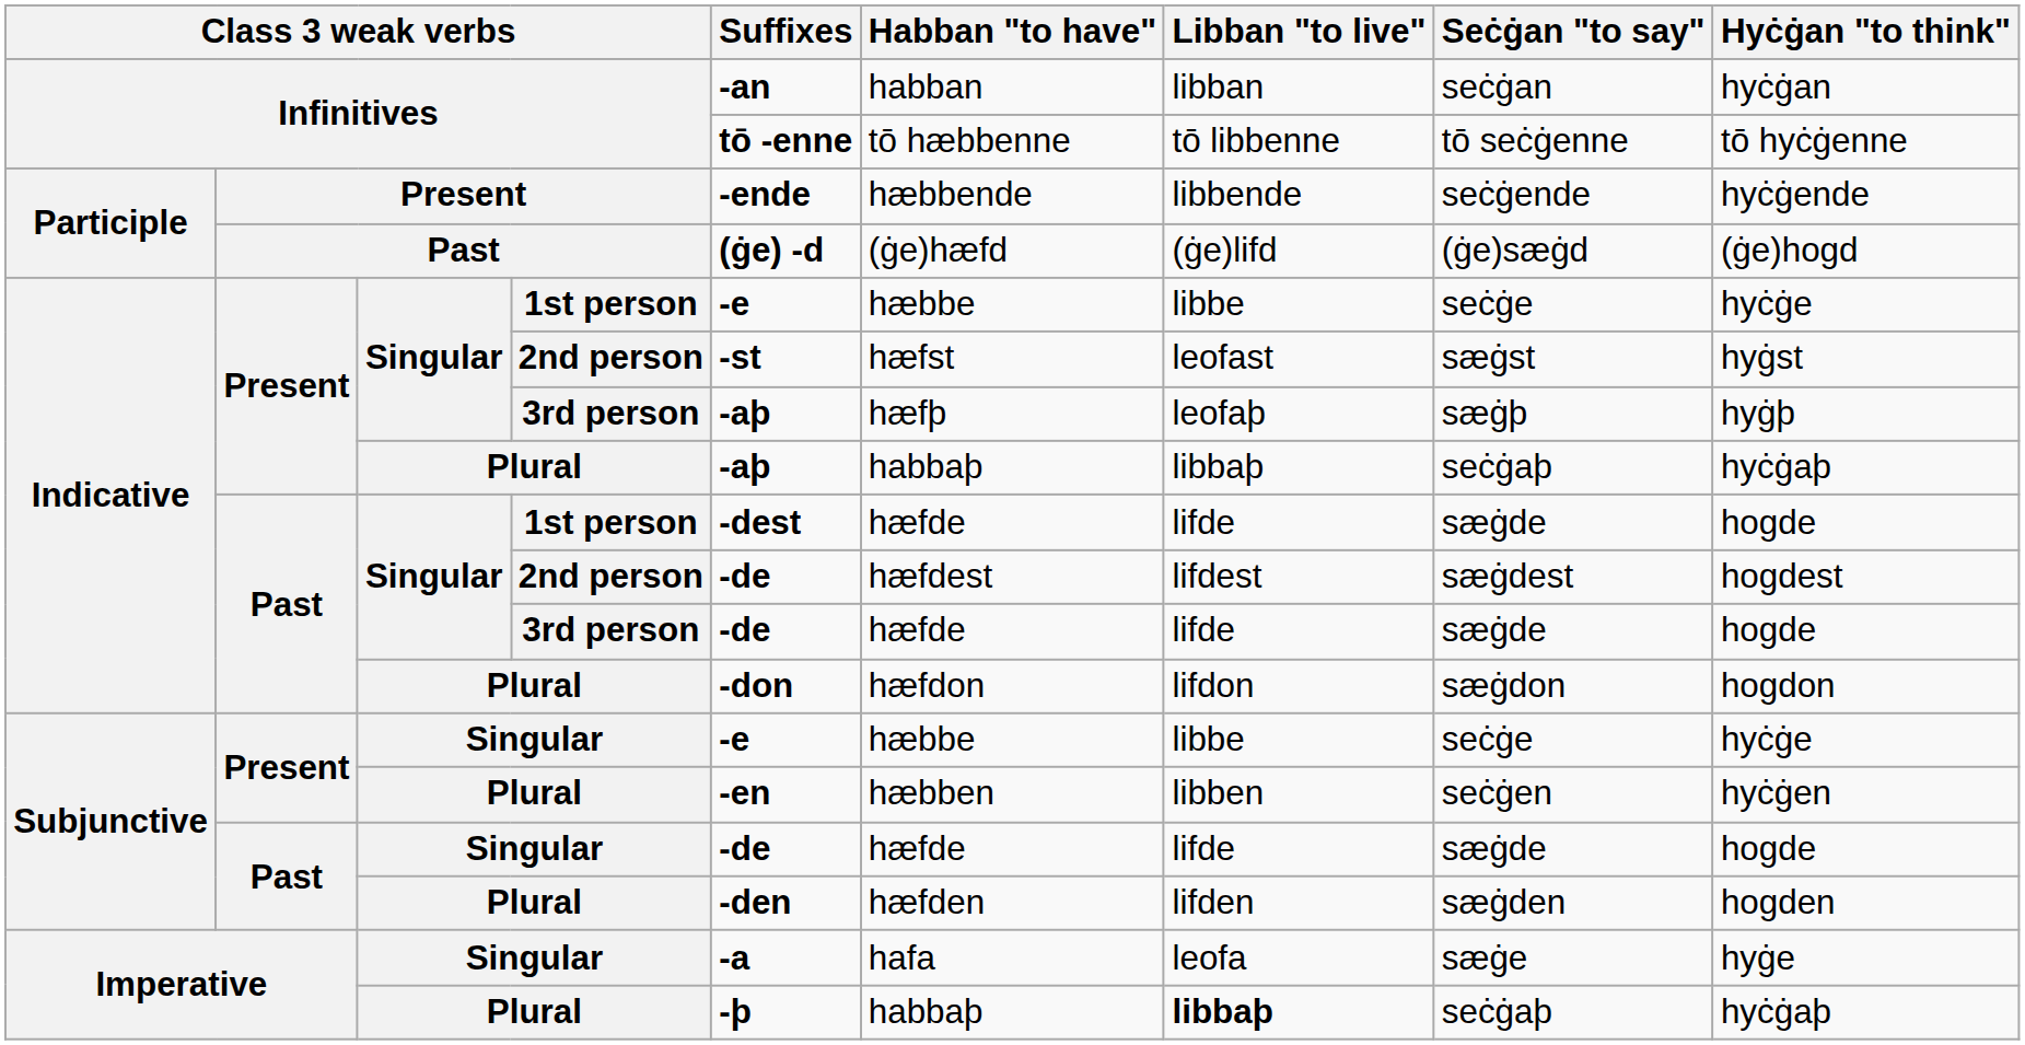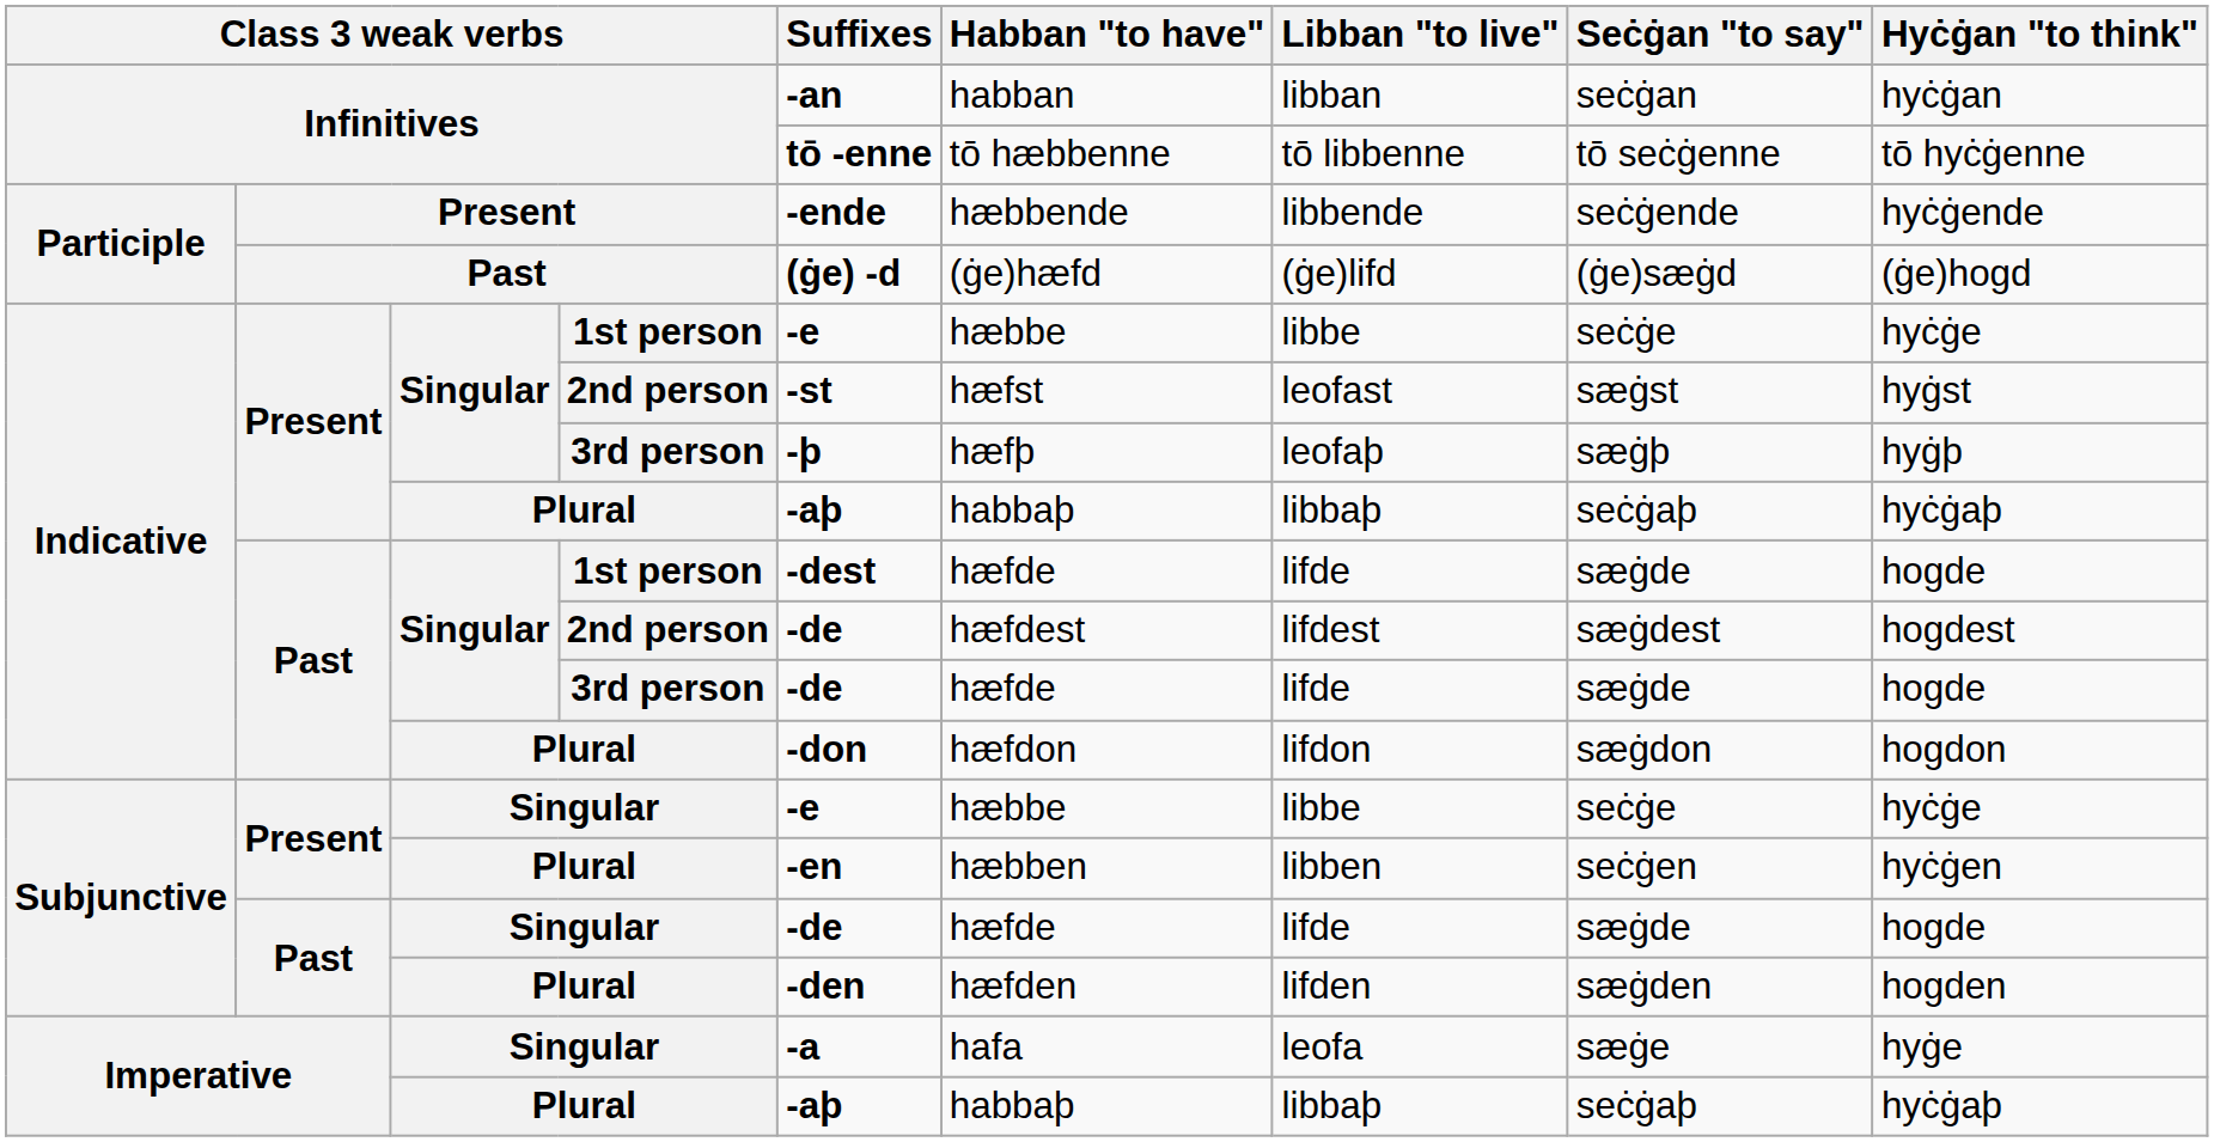Present / 3rd person | Suffixes: -aþ -> -þ
Imperative / Plural | Suffixes: -þ -> -aþ
Imperative / Plural | Libban "to live": bold -> normal
